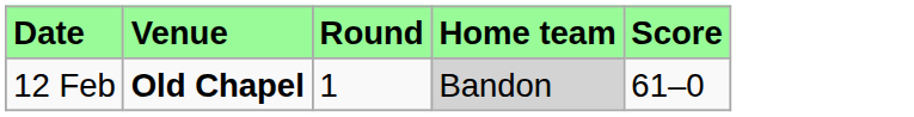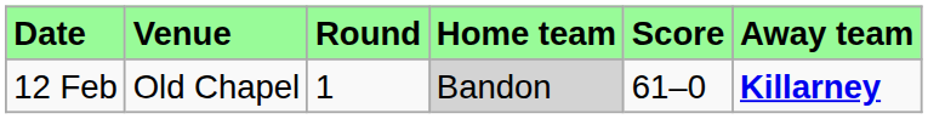+ column: Away team | Killarney
12 Feb | Venue: bold -> normal
